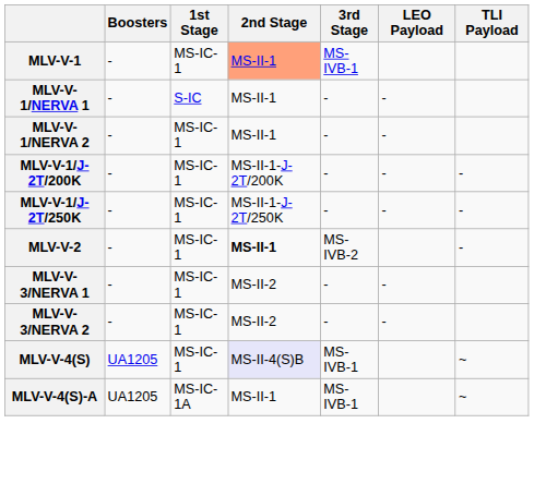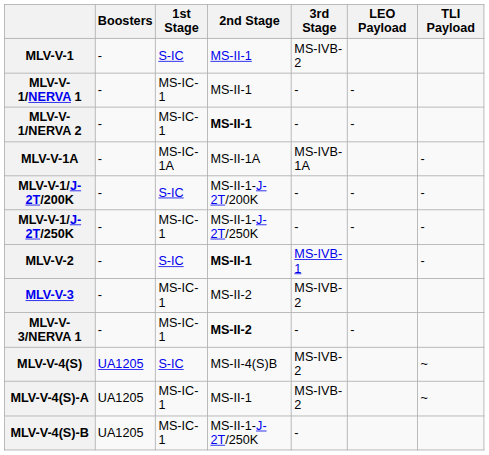MLV-V-1 | 1st Stage: MS-IC-1 -> S-IC
MLV-V-1 | 2nd Stage: lightsalmon background -> no background
MLV-V-1 | 3rd Stage: MS-IVB-1 -> MS-IVB-2
MLV-V-1/NERVA 1 | 1st Stage: S-IC -> MS-IC-1
MLV-V-1/NERVA 2 | 2nd Stage: normal -> bold
+ row: MLV-V-1A | - | MS-IC-1A | MS-II-1A | MS-IVB-1A | -
MLV-V-1/J-2T/200K | 1st Stage: MS-IC-1 -> S-IC
MLV-V-2 | 1st Stage: MS-IC-1 -> S-IC
MLV-V-2 | 3rd Stage: MS-IVB-2 -> MS-IVB-1
+ row: MLV-V-3 | - | MS-IC-1 | MS-II-2 | MS-IVB-2
MLV-V-3/NERVA 1 | 2nd Stage: normal -> bold
- row: MLV-V-3/NERVA 2 | - | MS-IC-1 | MS-II-2 | - | -
MLV-V-4(S) | 1st Stage: MS-IC-1 -> S-IC
MLV-V-4(S) | 2nd Stage: lavender background -> no background
MLV-V-4(S) | 3rd Stage: MS-IVB-1 -> MS-IVB-2
MLV-V-4(S)-A | 1st Stage: MS-IC-1A -> MS-IC-1
MLV-V-4(S)-A | 3rd Stage: MS-IVB-1 -> MS-IVB-2
+ row: MLV-V-4(S)-B | UA1205 | MS-IC-1 | MS-II-1-J-2T/250K | -
